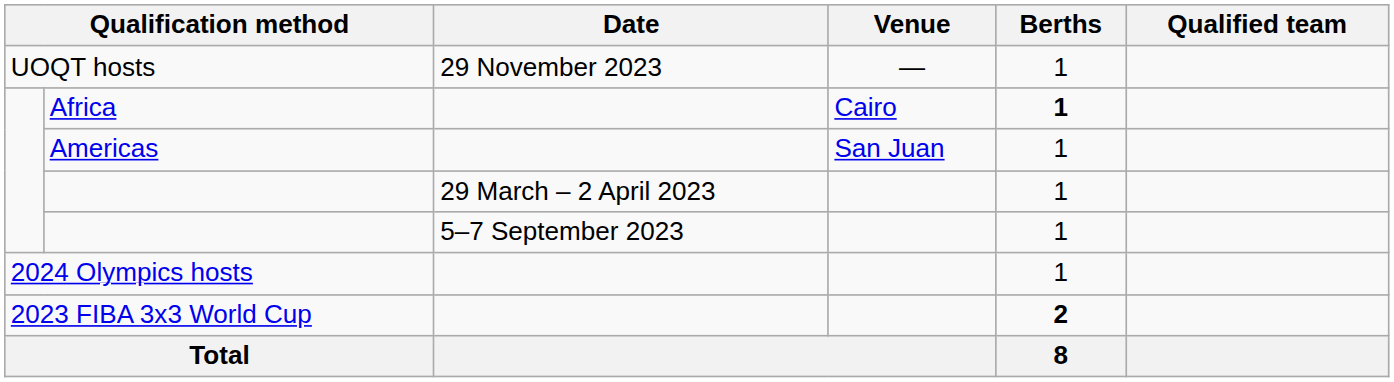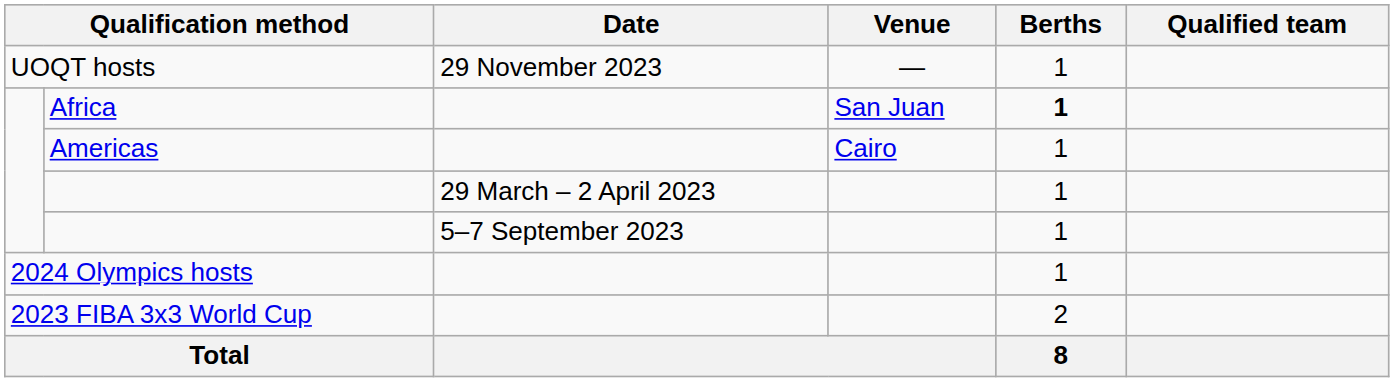Africa | Venue: Cairo -> San Juan
Americas | Venue: San Juan -> Cairo
2023 FIBA 3x3 World Cup | Berths: bold -> normal
